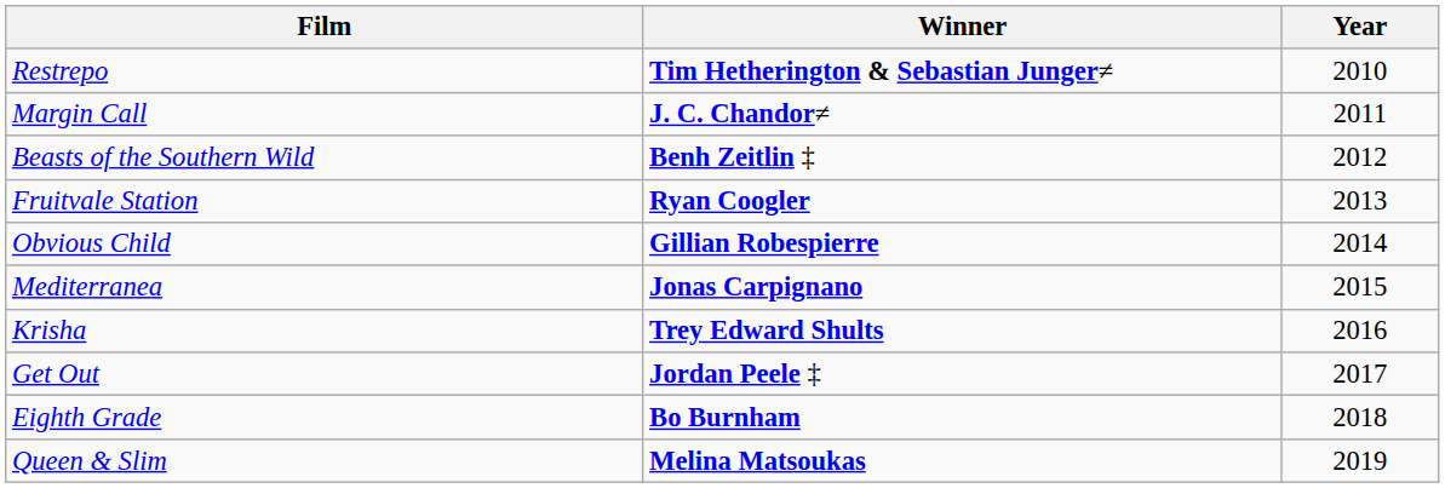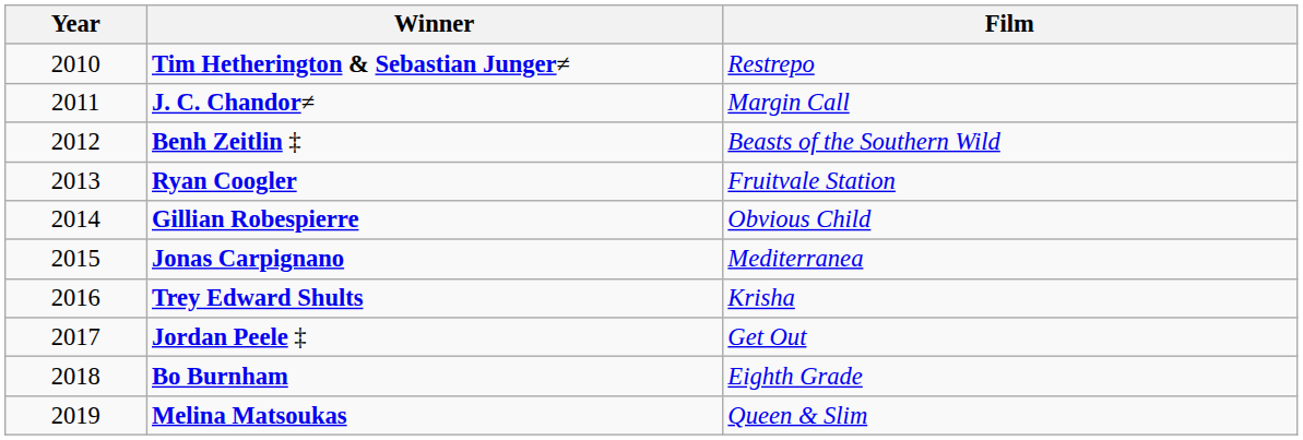columns swapped: Year <-> Film
